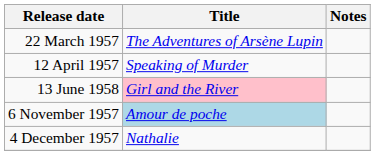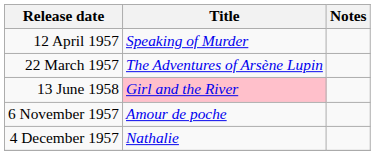rows swapped: 22 March 1957 <-> 12 April 1957
6 November 1957 | Title: lightblue background -> no background
